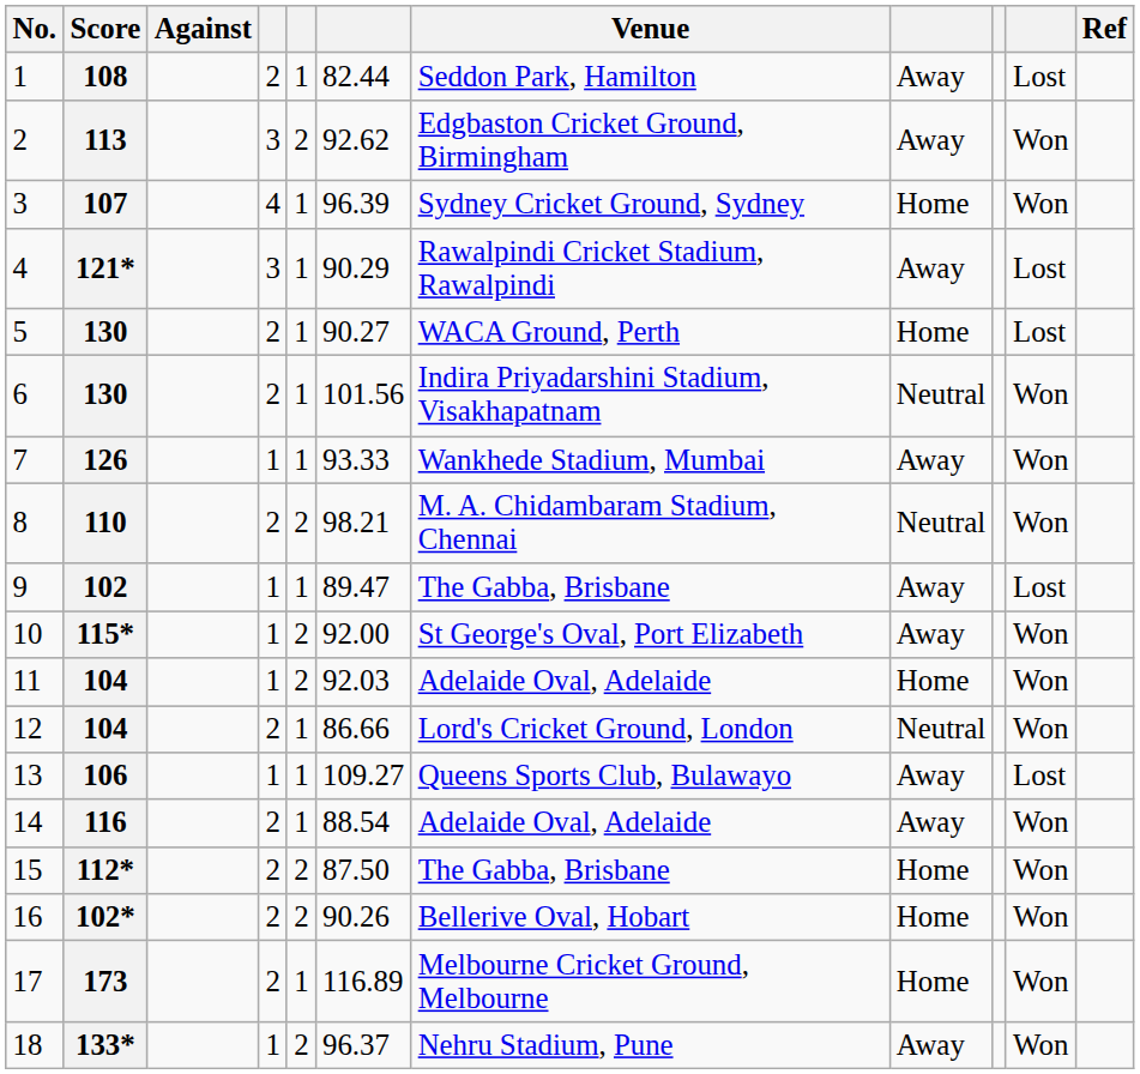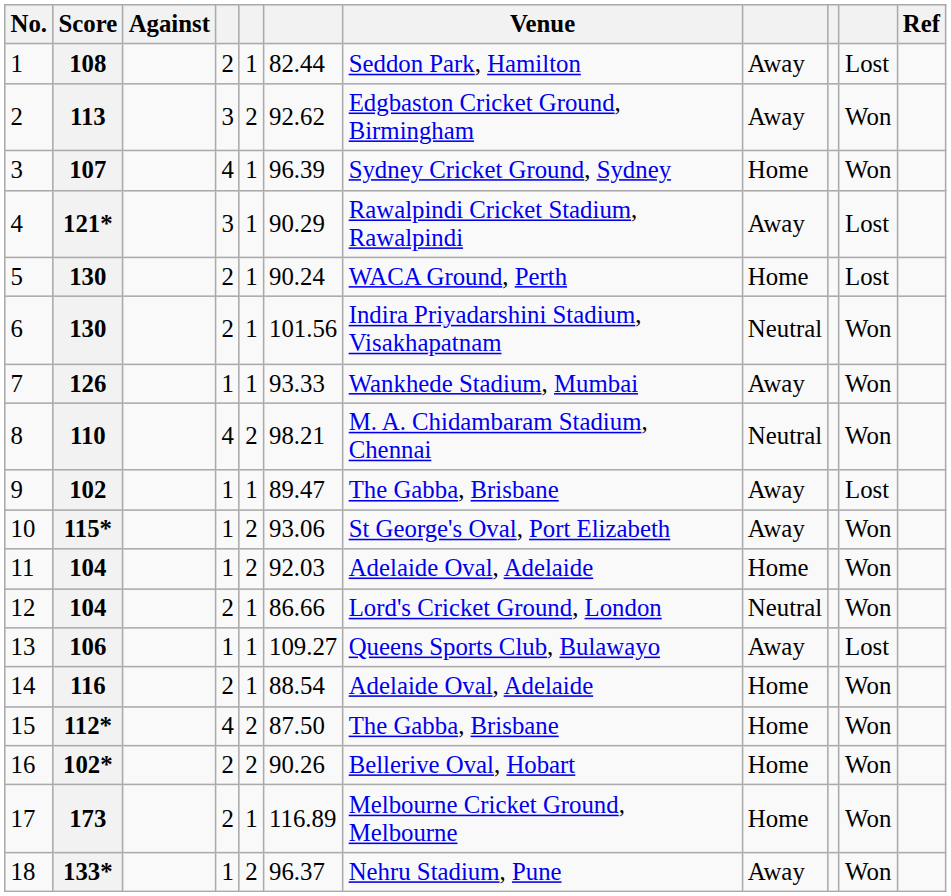5 | column 6: 90.27 -> 90.24
8 | column 4: 2 -> 4
10 | column 6: 92.00 -> 93.06
14 | column 8: Away -> Home
15 | column 4: 2 -> 4
